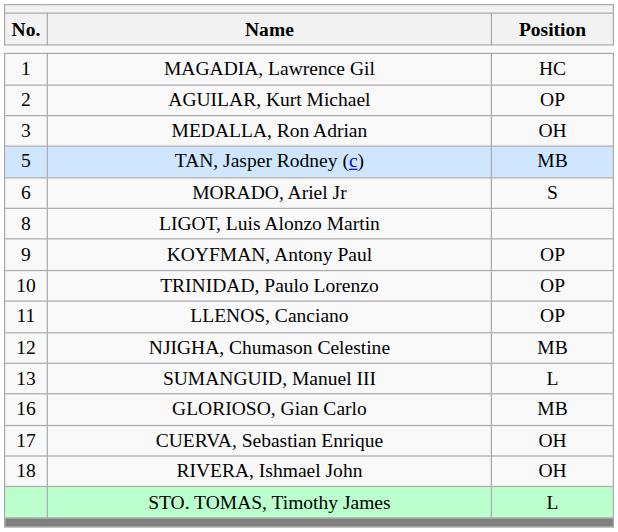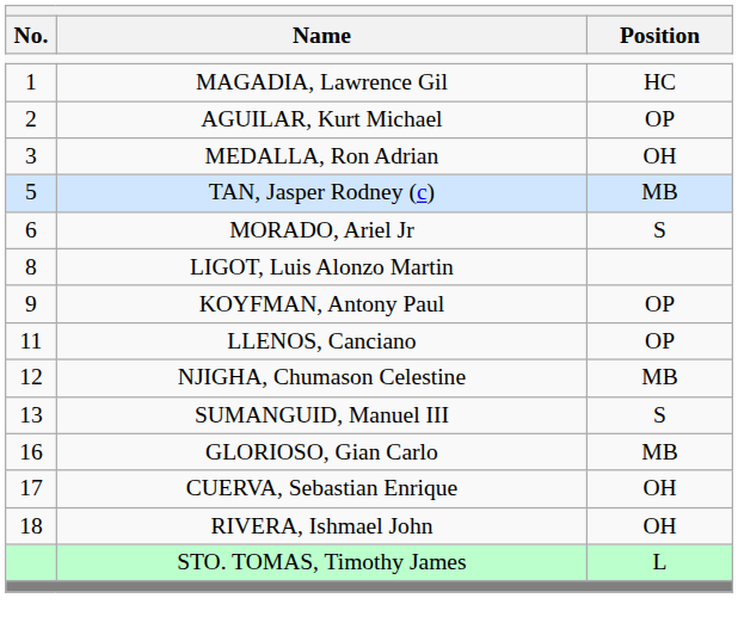- row: 10 | TRINIDAD, Paulo Lorenzo | OP
SUMANGUID, Manuel III | Position: L -> S
